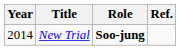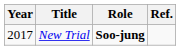New Trial | Year: 2014 -> 2017
